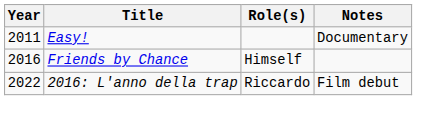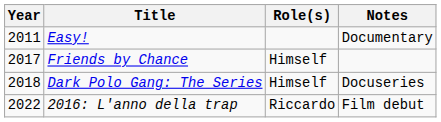Friends by Chance | Year: 2016 -> 2017
+ row: 2018 | Dark Polo Gang: The Series | Himself | Docuseries
